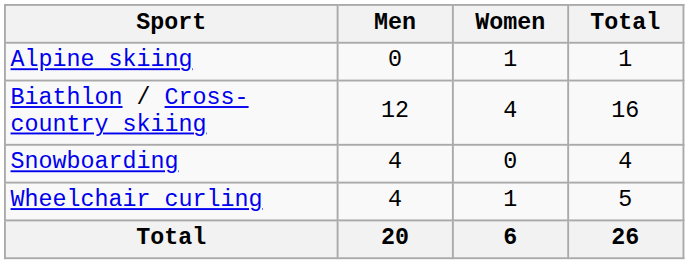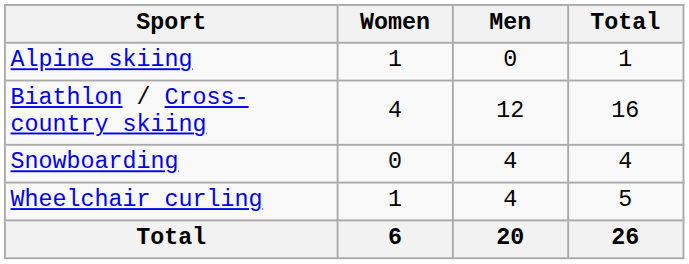columns swapped: Men <-> Women
